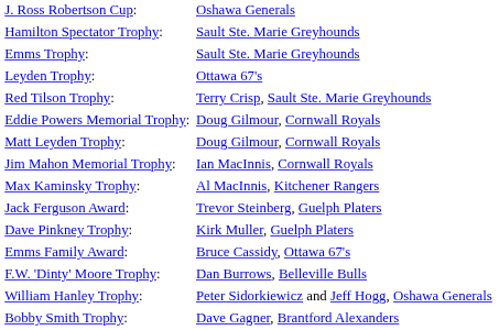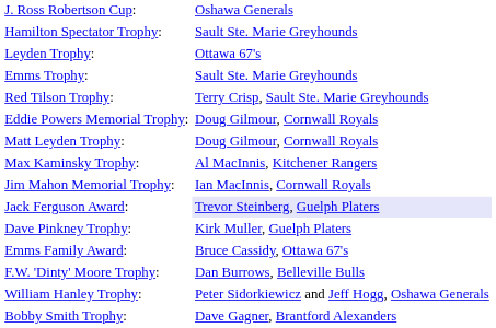rows swapped: Leyden Trophy: <-> Emms Trophy:
rows swapped: Jim Mahon Memorial Trophy: <-> Max Kaminsky Trophy:
Jack Ferguson Award: | column 2: no background -> lavender background
